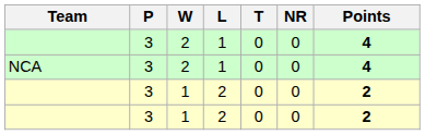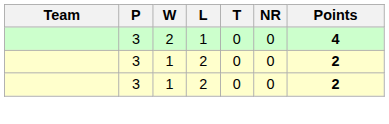- row: NCA | 3 | 2 | 1 | 0 | 0 | 4
